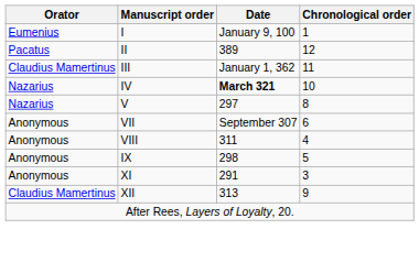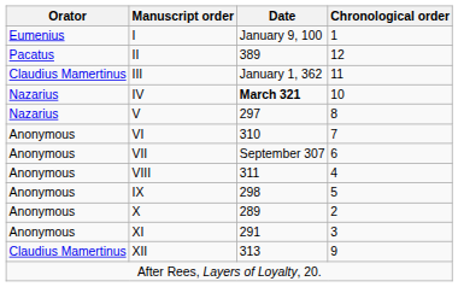+ row: Anonymous | VI | 310 | 7
+ row: Anonymous | X | 289 | 2
